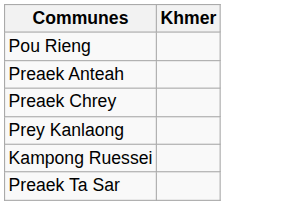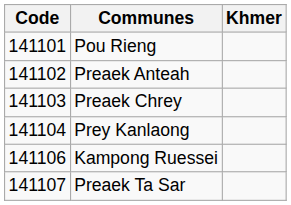+ column: Code | 141101 | 141102 | 141103 | 141104 | 141106 | 141107
